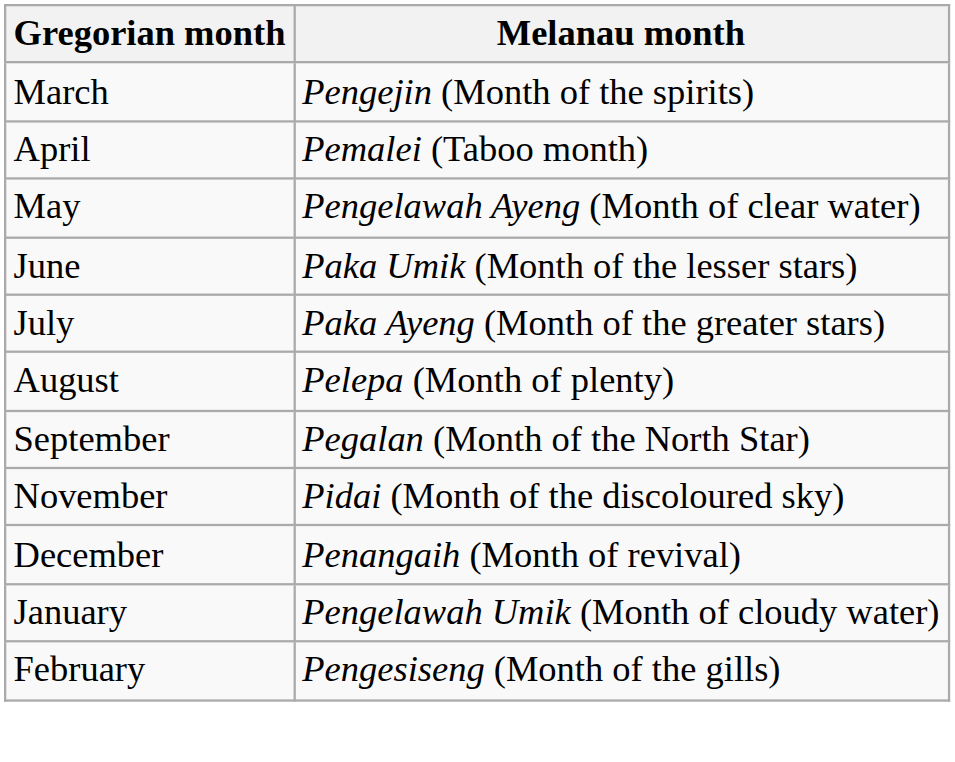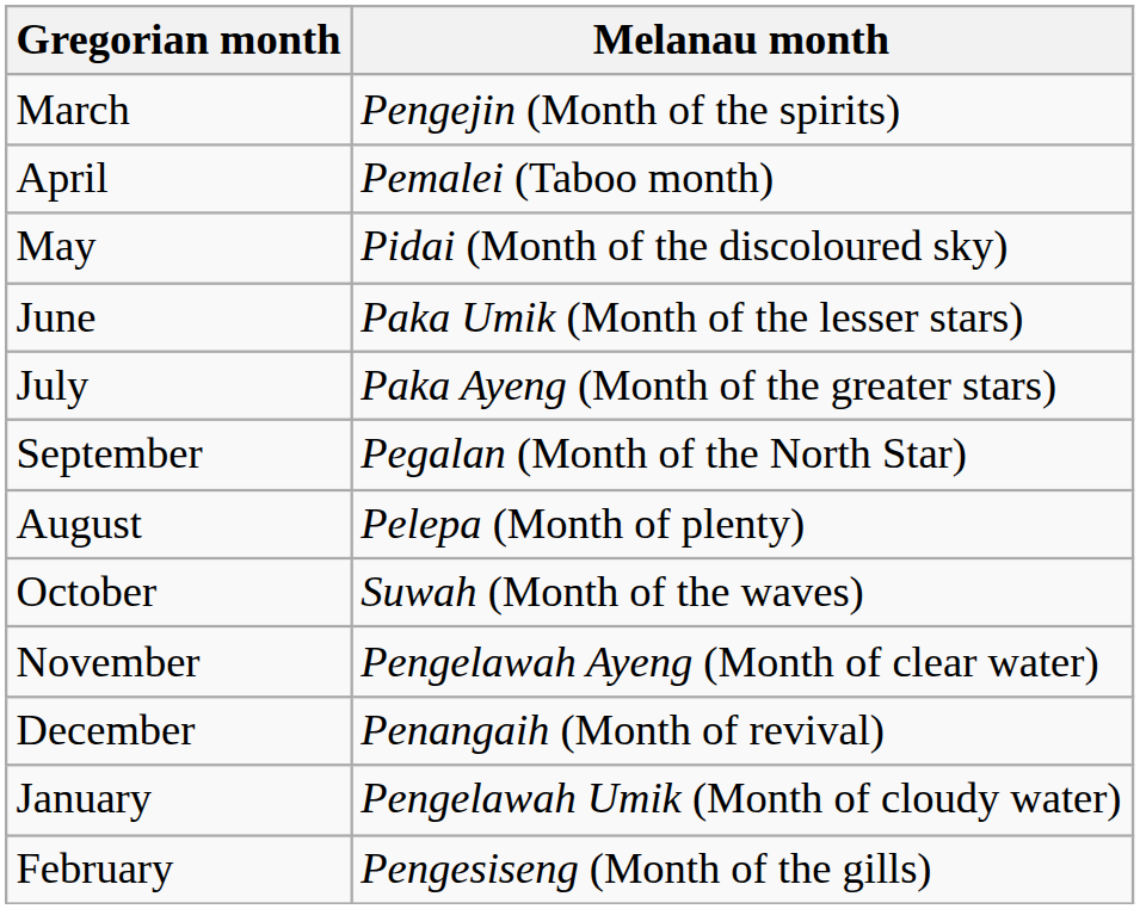May | Melanau month: Pengelawah Ayeng (Month of clear water) -> Pidai (Month of the discoloured sky)
rows swapped: August <-> September
+ row: October | Suwah (Month of the waves)
November | Melanau month: Pidai (Month of the discoloured sky) -> Pengelawah Ayeng (Month of clear water)
